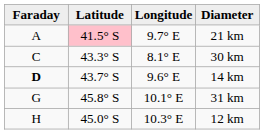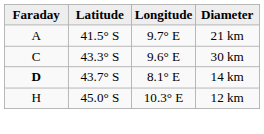21 km | Latitude: pink background -> no background
30 km | Longitude: 8.1° E -> 9.6° E
14 km | Longitude: 9.6° E -> 8.1° E
- row: G | 45.8° S | 10.1° E | 31 km
